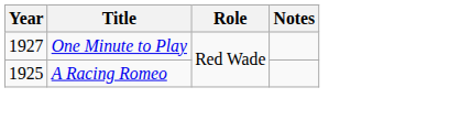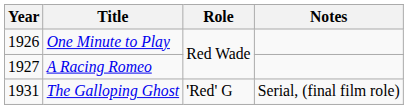One Minute to Play | Year: 1927 -> 1926
A Racing Romeo | Year: 1925 -> 1927
+ row: 1931 | The Galloping Ghost | 'Red' G | Serial, (final film role)
